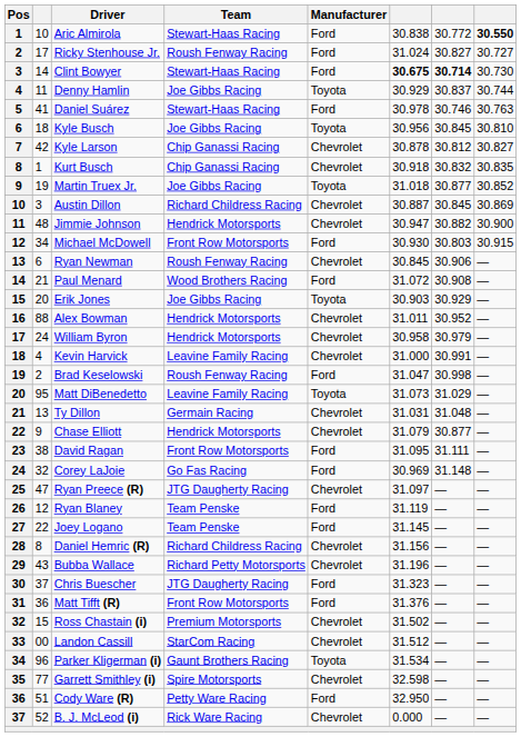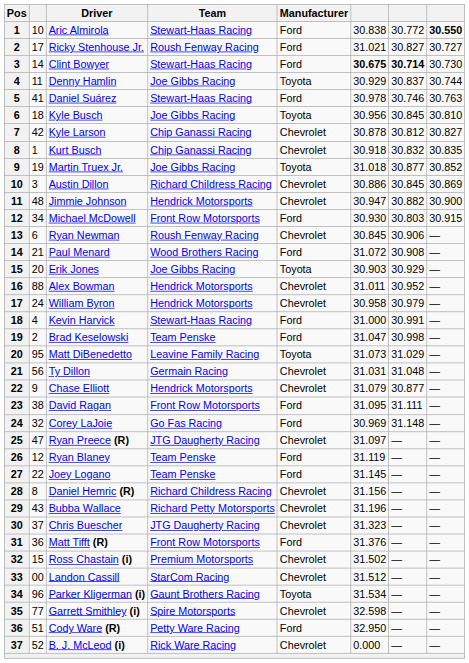Ricky Stenhouse Jr. | column 6: 31.024 -> 31.021
Austin Dillon | column 6: 30.887 -> 30.886
Kevin Harvick | Team: Leavine Family Racing -> Stewart-Haas Racing
Kevin Harvick | Manufacturer: Chevrolet -> Ford
Brad Keselowski | Team: Roush Fenway Racing -> Team Penske
Ty Dillon | column 2: 13 -> 56
Chris Buescher | Manufacturer: Ford -> Chevrolet
